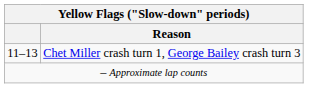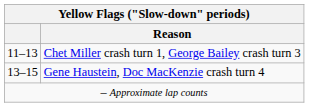+ row: 13–15 | Gene Haustein, Doc MacKenzie crash turn 4
